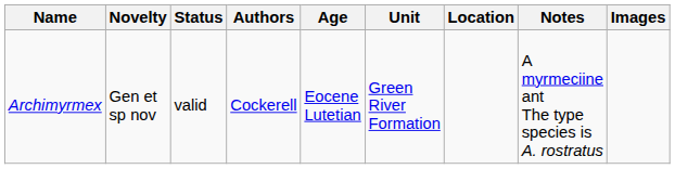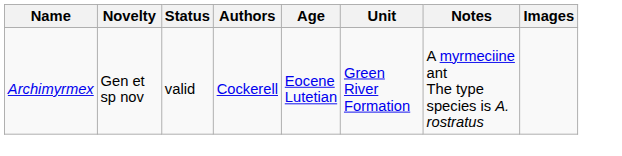- column: Location
